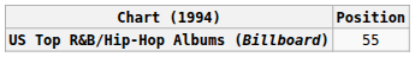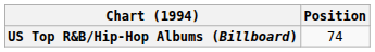US Top R&B/Hip-Hop Albums (Billboard) | Position: 55 -> 74
